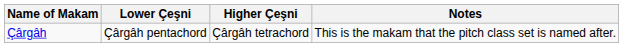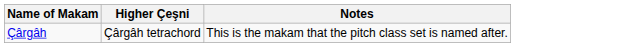- column: Lower Çeşni | Çârgâh pentachord
